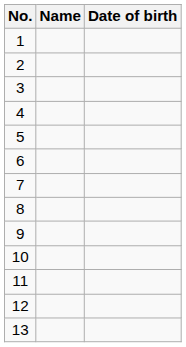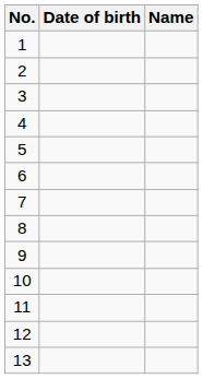columns swapped: Name <-> Date of birth
